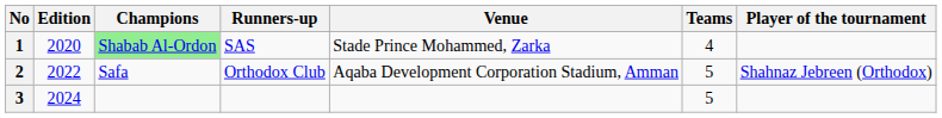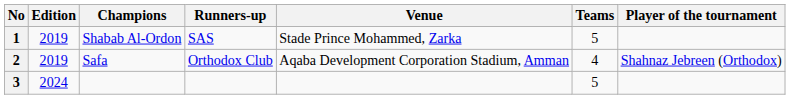1 | Edition: 2020 -> 2019
1 | Champions: lightgreen background -> no background
1 | Teams: 4 -> 5
2 | Edition: 2022 -> 2019
2 | Teams: 5 -> 4
